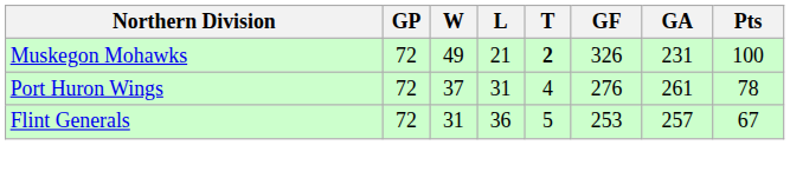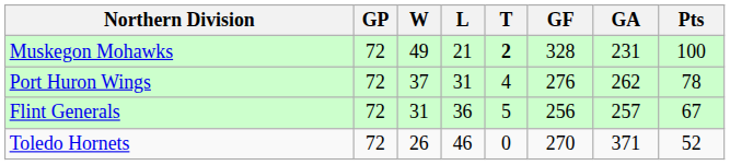Muskegon Mohawks | GF: 326 -> 328
Port Huron Wings | GA: 261 -> 262
Flint Generals | GF: 253 -> 256
+ row: Toledo Hornets | 72 | 26 | 46 | 0 | 270 | 371 | 52
